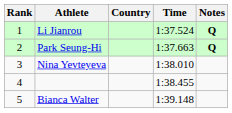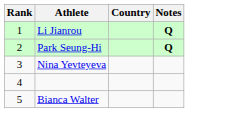- column: Time | 1:37.524 | 1:37.663 | 1:38.010 | 1:38.455 | 1:39.148
